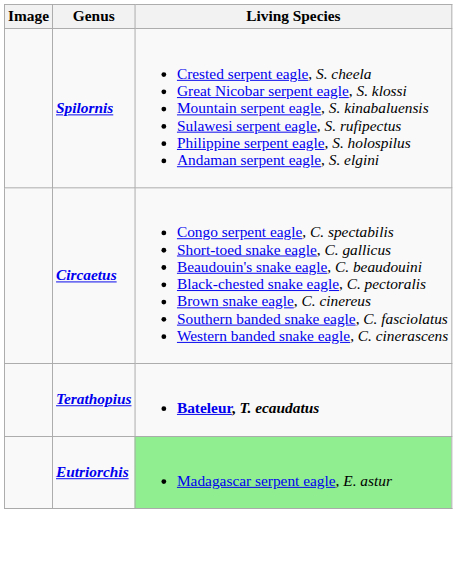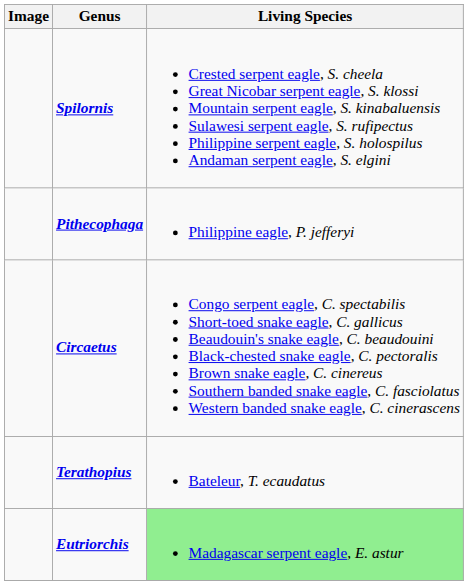+ row: Pithecophaga | Philippine eagle, P. jefferyi
Terathopius | Living Species: bold -> normal
